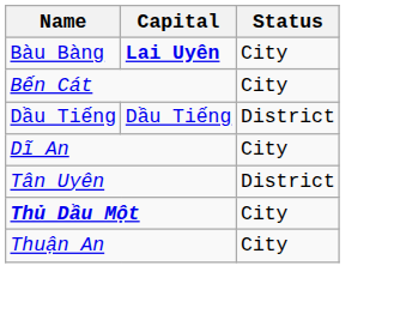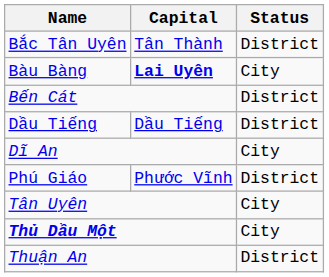+ row: Bắc Tân Uyên | Tân Thành | District
Bến Cát | Status: City -> District
+ row: Phú Giáo | Phước Vĩnh | District
Tân Uyên | Status: District -> City
Thuận An | Status: City -> District
